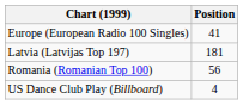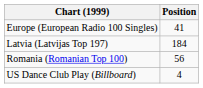Latvia (Latvijas Top 197) | Position: 181 -> 184
